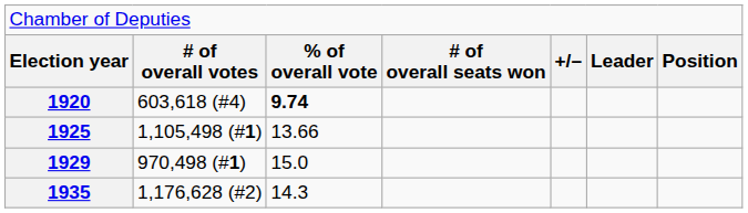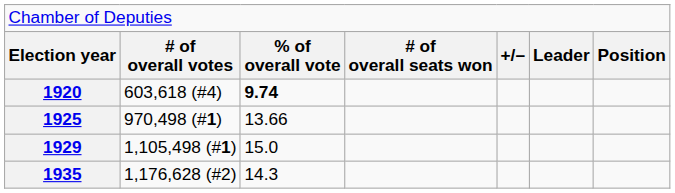1925 | column 2: 1,105,498 (#1) -> 970,498 (#1)
1929 | column 2: 970,498 (#1) -> 1,105,498 (#1)
